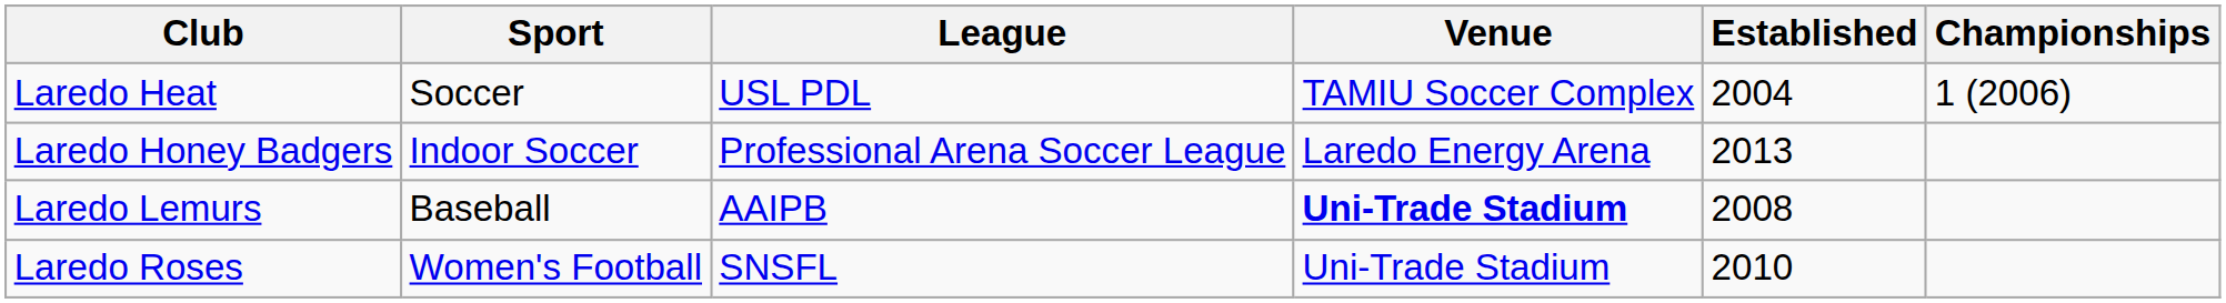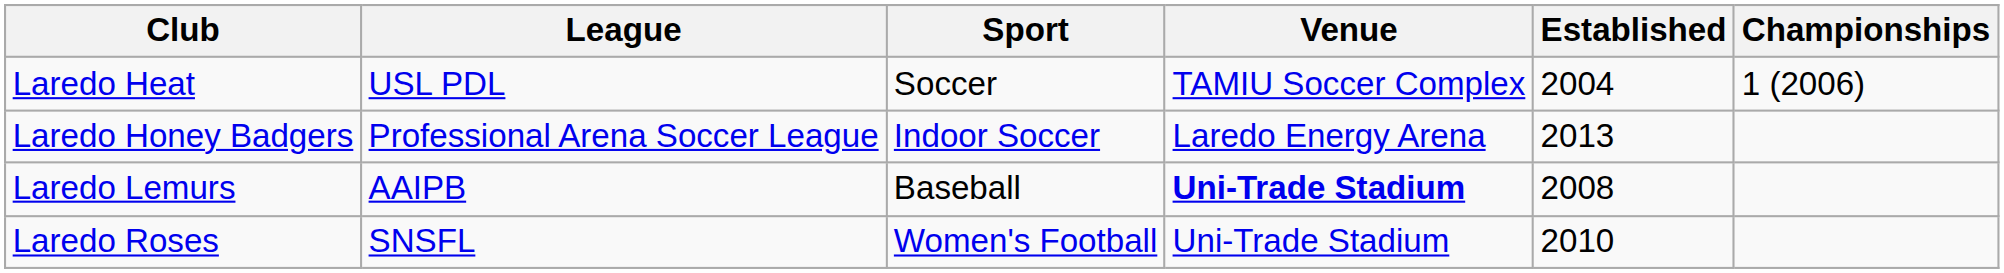columns swapped: Sport <-> League
